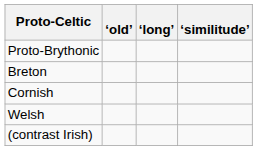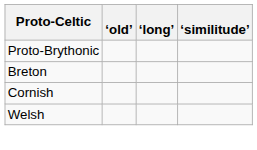- row: (contrast Irish)
